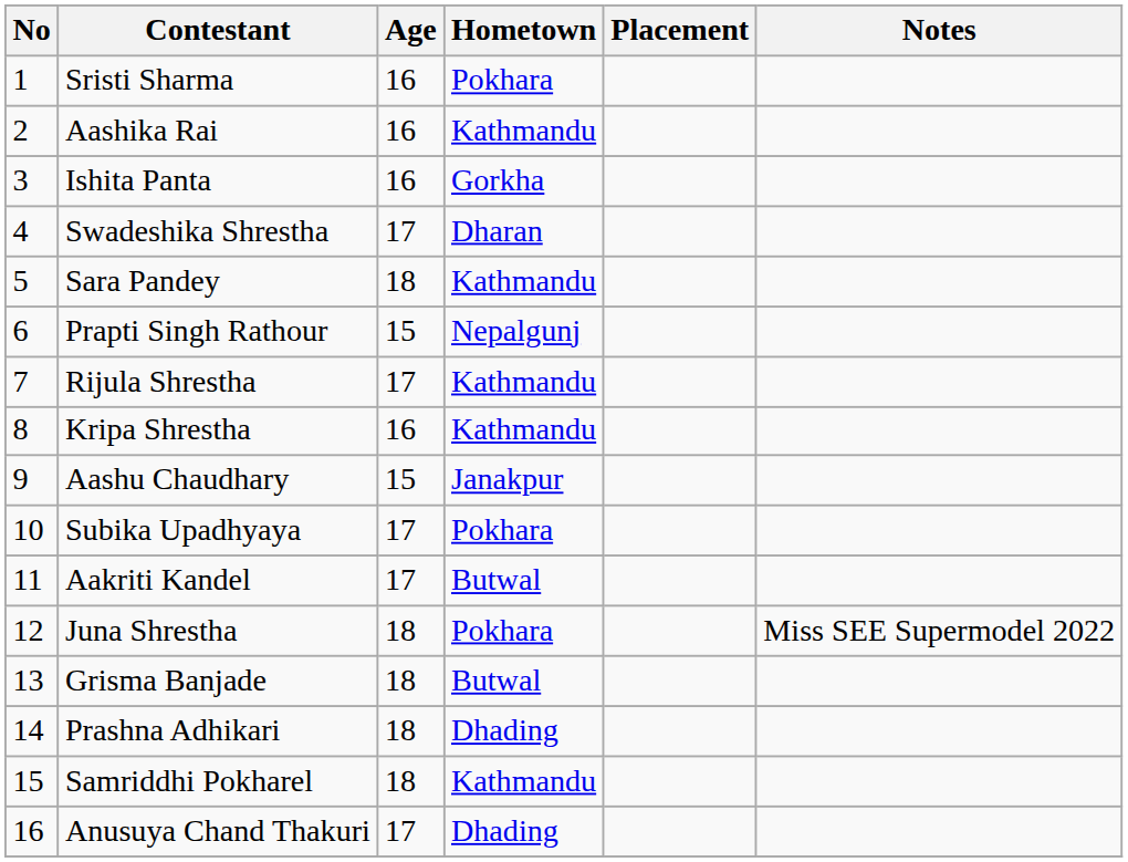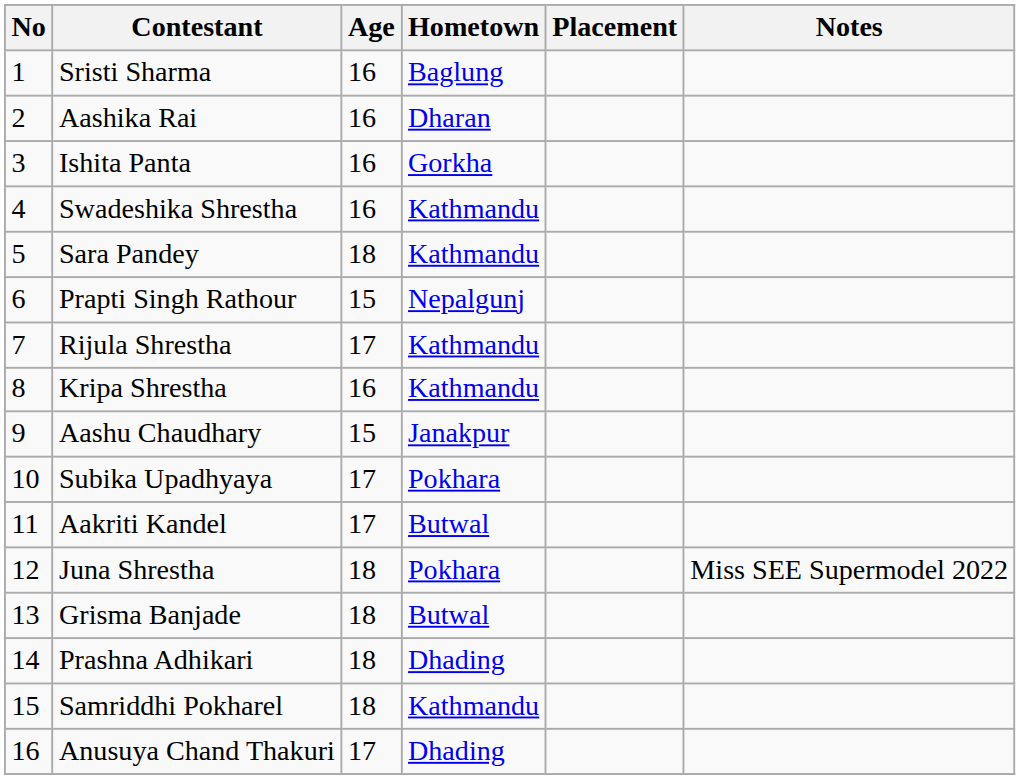Sristi Sharma | Hometown: Pokhara -> Baglung
Aashika Rai | Hometown: Kathmandu -> Dharan
Swadeshika Shrestha | Age: 17 -> 16
Swadeshika Shrestha | Hometown: Dharan -> Kathmandu
